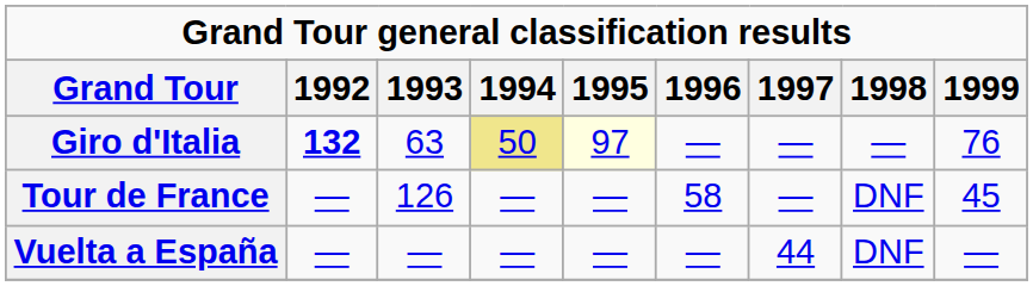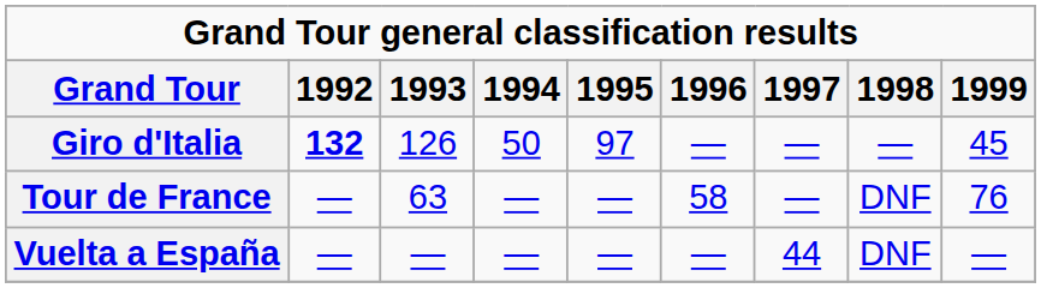Giro d'Italia | 1993: 63 -> 126
Giro d'Italia | 1994: khaki background -> no background
Giro d'Italia | 1995: lightyellow background -> no background
Giro d'Italia | 1999: 76 -> 45
Tour de France | 1993: 126 -> 63
Tour de France | 1999: 45 -> 76
